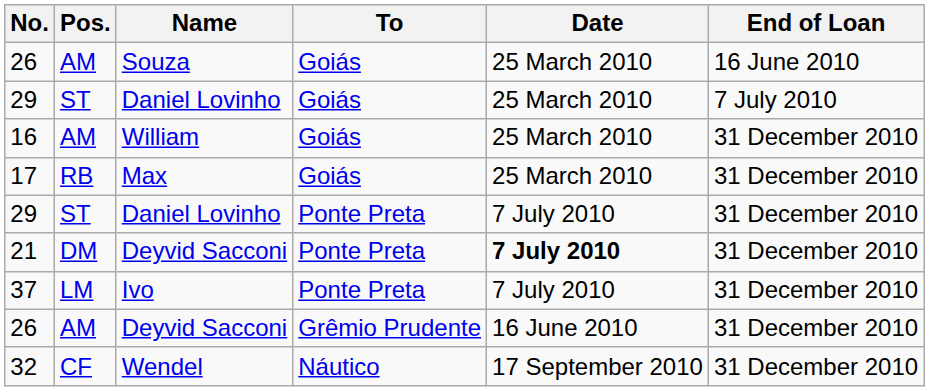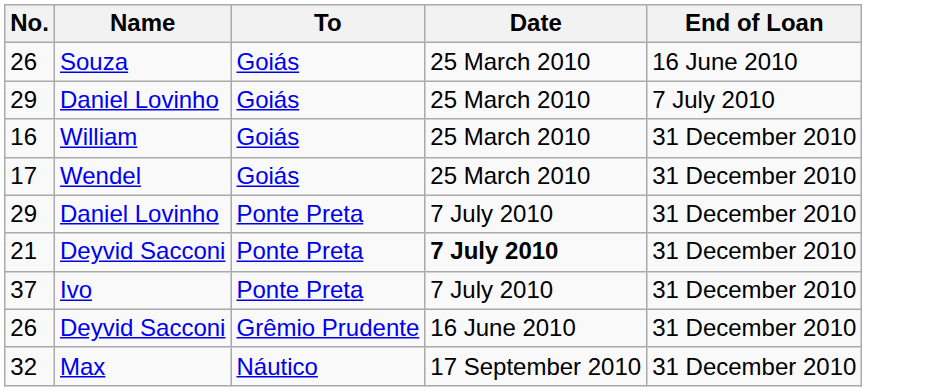- column: Pos. | AM | ST | AM | RB | ST | DM | LM | AM | CF
17 | Name: Max -> Wendel
32 | Name: Wendel -> Max
